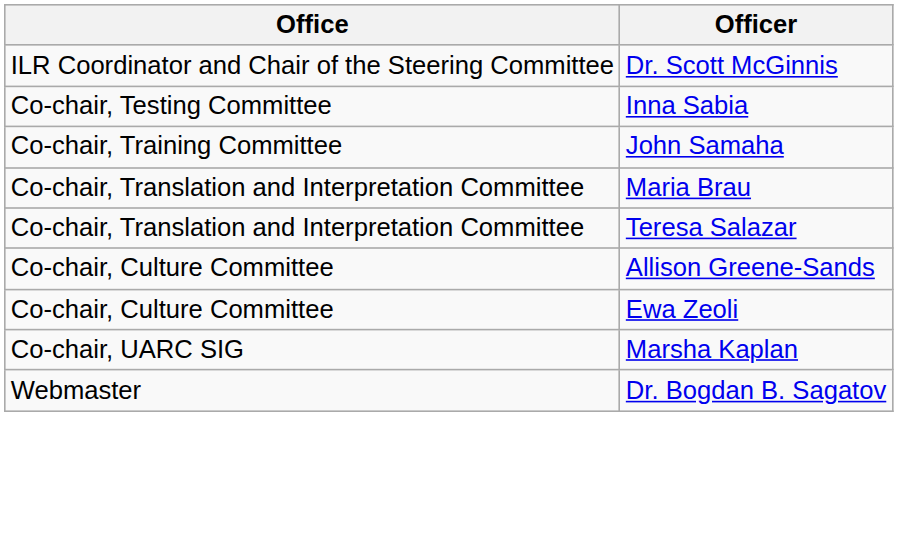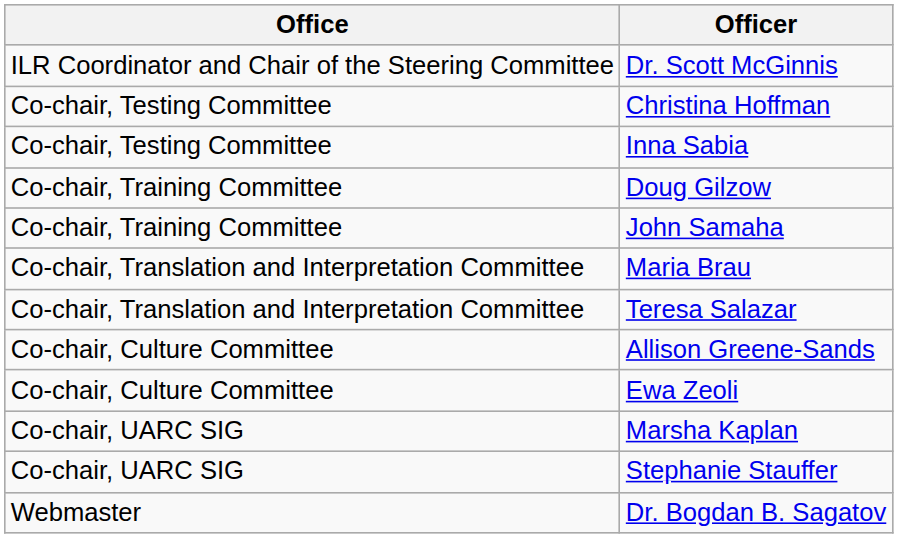+ row: Co-chair, Testing Committee | Christina Hoffman
+ row: Co-chair, Training Committee | Doug Gilzow
+ row: Co-chair, UARC SIG | Stephanie Stauffer
